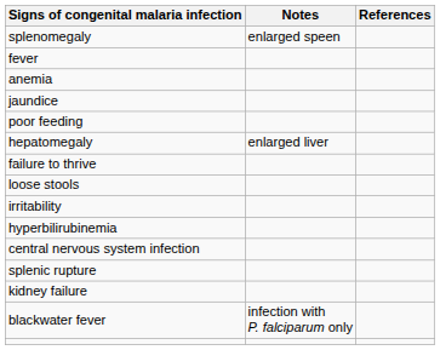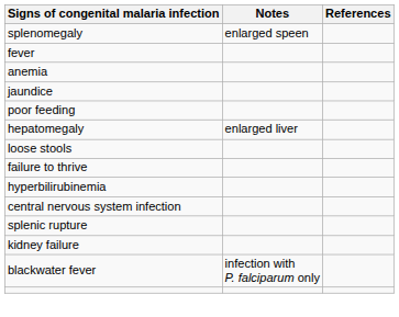rows swapped: failure to thrive <-> loose stools
- row: irritability
